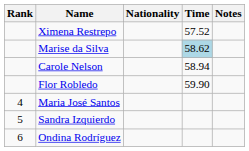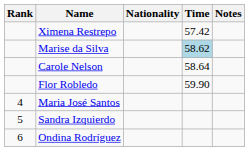Ximena Restrepo | Time: 57.52 -> 57.42
Carole Nelson | Time: 58.94 -> 58.64
